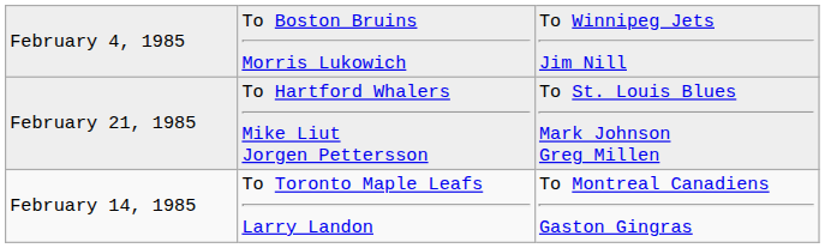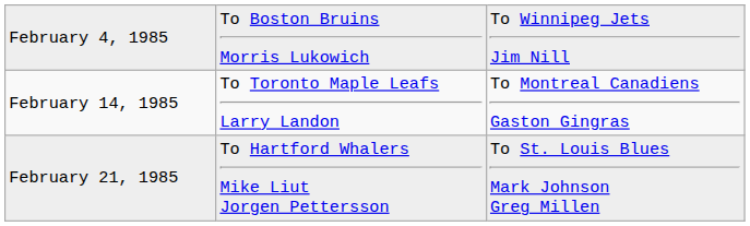rows swapped: February 14, 1985 <-> February 21, 1985
